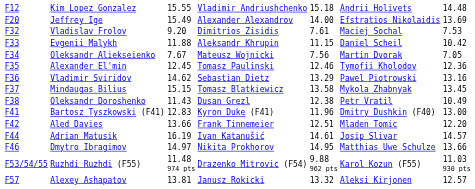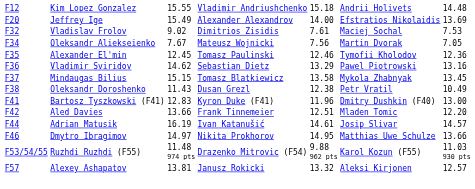Vladislav Frolov | column 3: 9.20 -> 9.02
- row: F33 | Evgenii Malykh | 11.88 | Aleksandr Khrupin | 11.15 | Daniel Scheil | 10.42
